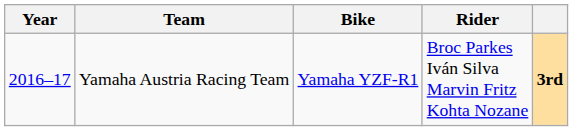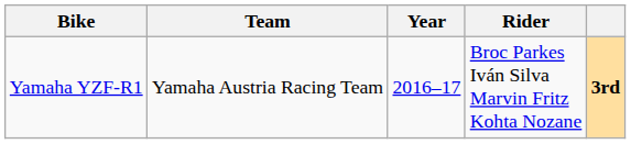columns swapped: Year <-> Bike
